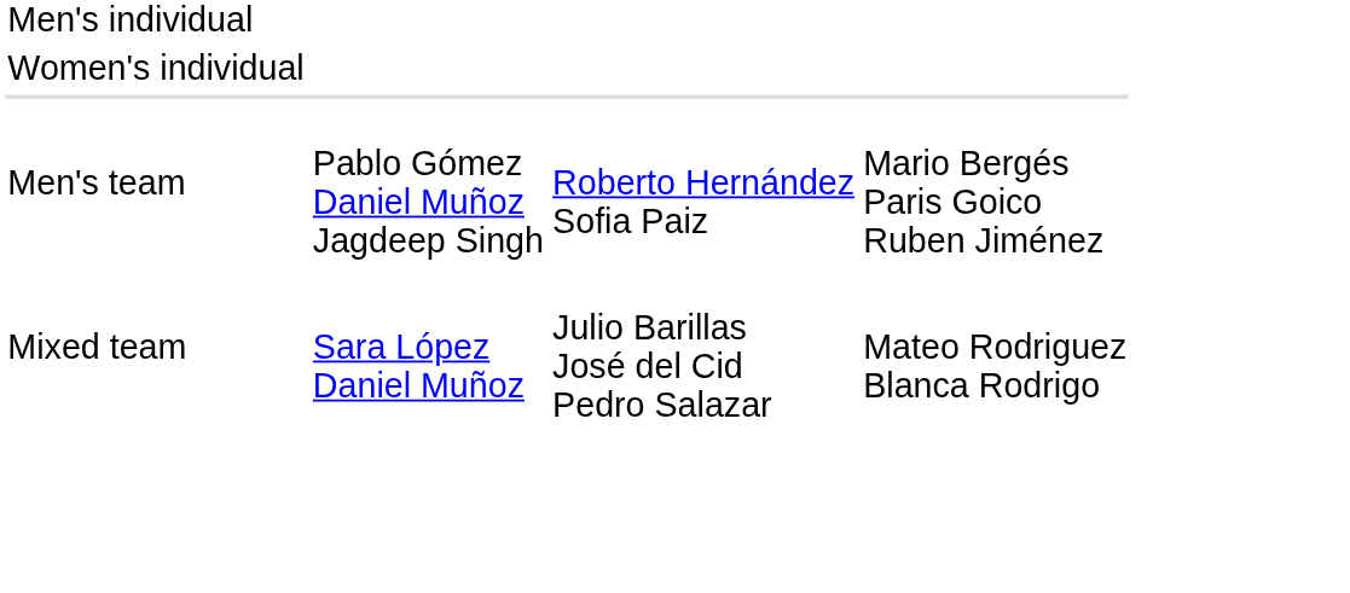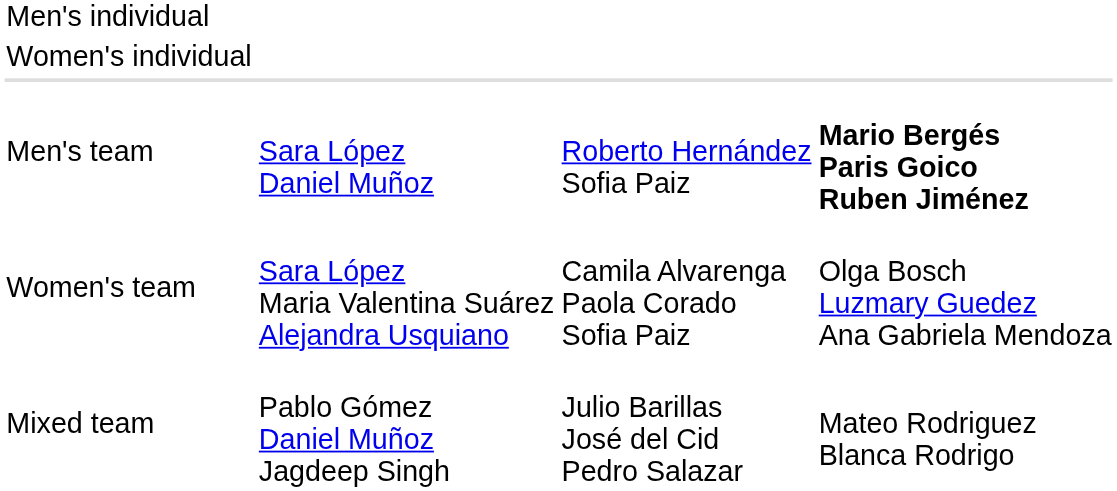Men's team | column 2: Pablo Gómez Daniel Muñoz Jagdeep Singh -> Sara López Daniel Muñoz
Men's team | column 4: normal -> bold
+ row: Women's team | Sara López Maria Valentina Suárez Alejandra Usquiano | Camila Alvarenga Paola Corado Sofia Paiz | Olga Bosch Luzmary Guedez Ana Gabriela Mendoza
Mixed team | column 2: Sara López Daniel Muñoz -> Pablo Gómez Daniel Muñoz Jagdeep Singh
